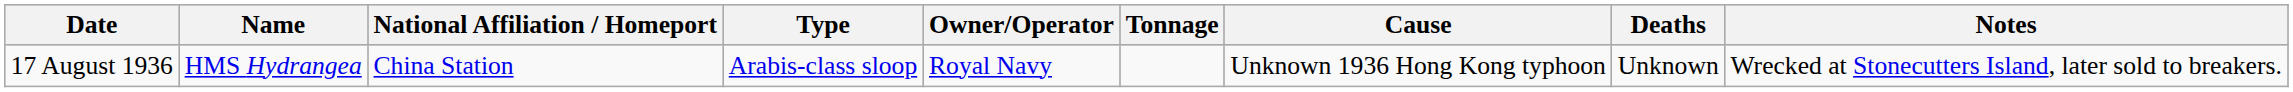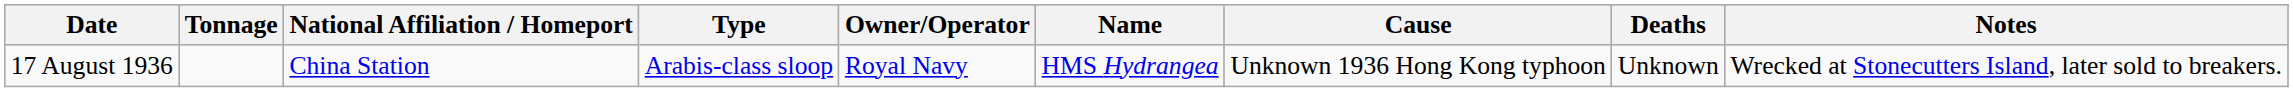columns swapped: Name <-> Tonnage
